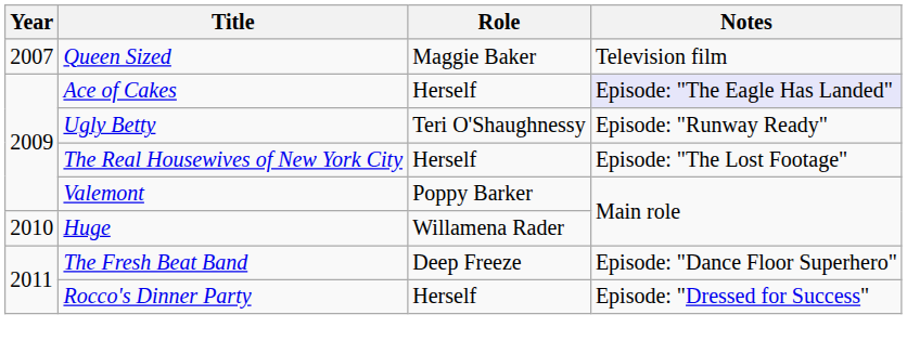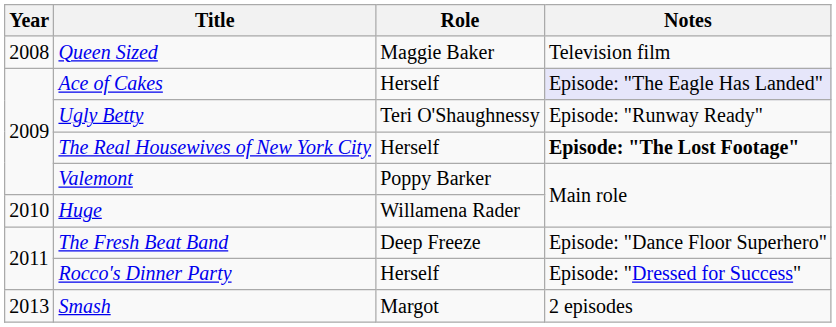Queen Sized | Year: 2007 -> 2008
The Real Housewives of New York City | Notes: normal -> bold
+ row: 2013 | Smash | Margot | 2 episodes
